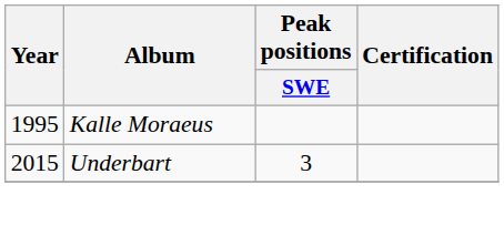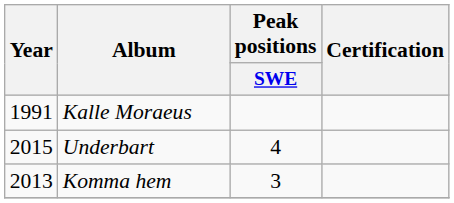Kalle Moraeus | Year: 1995 -> 1991
Underbart | Peak positions / SWE: 3 -> 4
+ row: 2013 | Komma hem | 3
